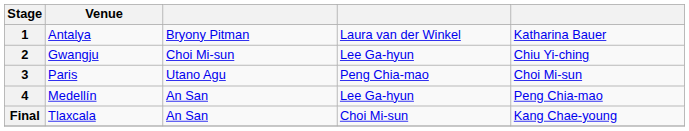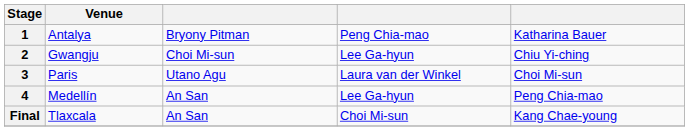1 | column 4: Laura van der Winkel -> Peng Chia-mao
3 | column 4: Peng Chia-mao -> Laura van der Winkel
